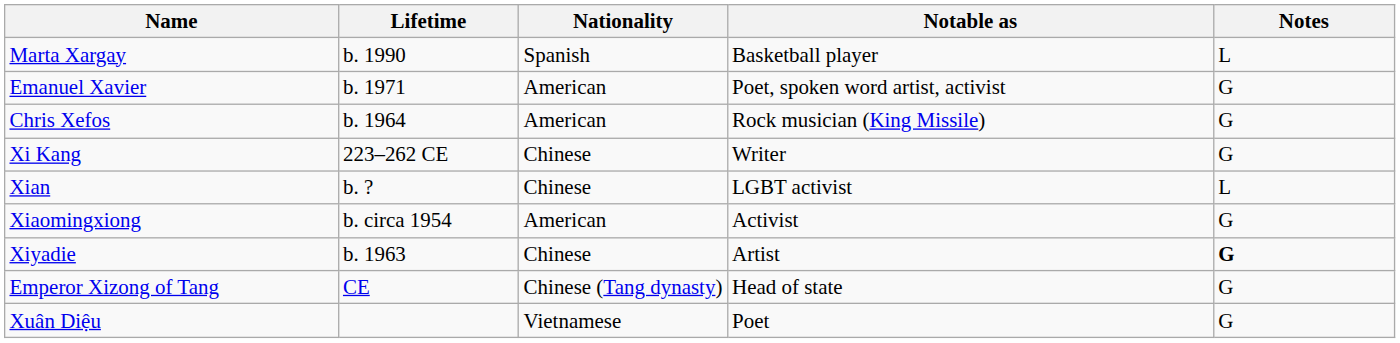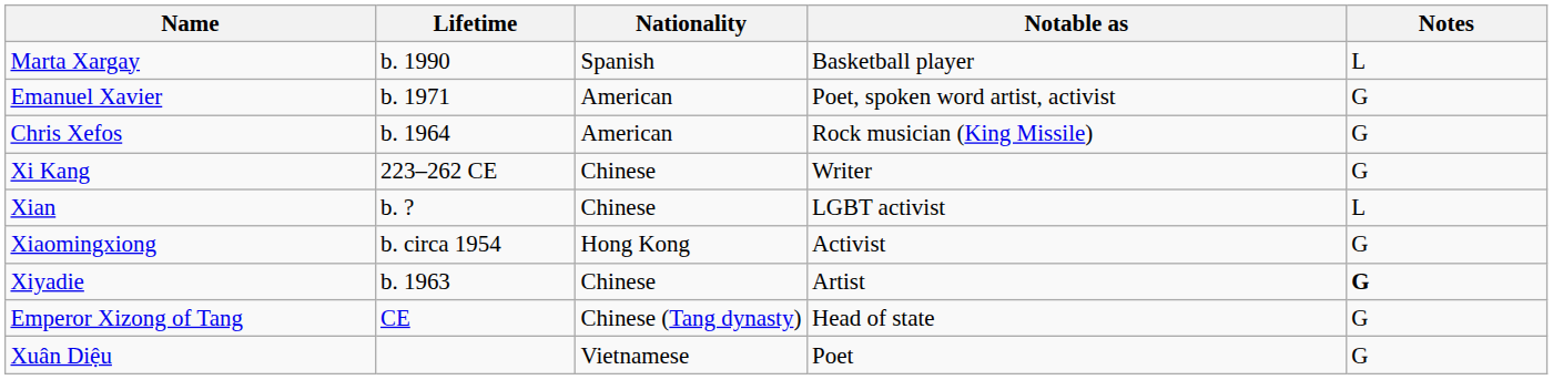Xiaomingxiong | Nationality: American -> Hong Kong
